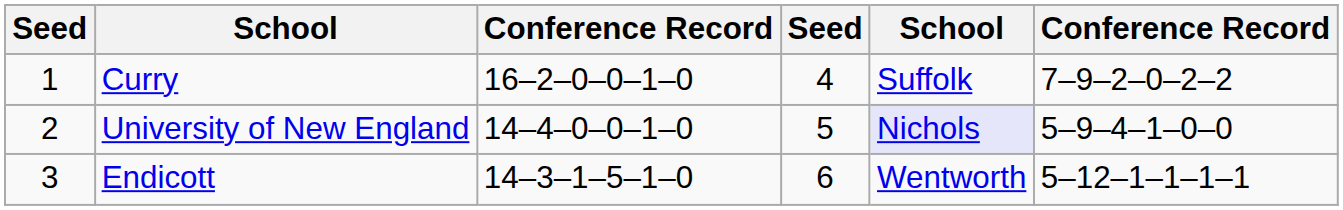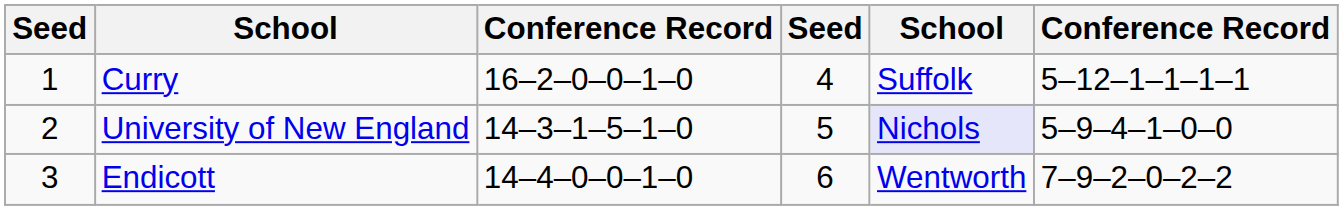Curry | column 6: 7–9–2–0–2–2 -> 5–12–1–1–1–1
University of New England | column 3: 14–4–0–0–1–0 -> 14–3–1–5–1–0
Endicott | column 3: 14–3–1–5–1–0 -> 14–4–0–0–1–0
Endicott | column 6: 5–12–1–1–1–1 -> 7–9–2–0–2–2
